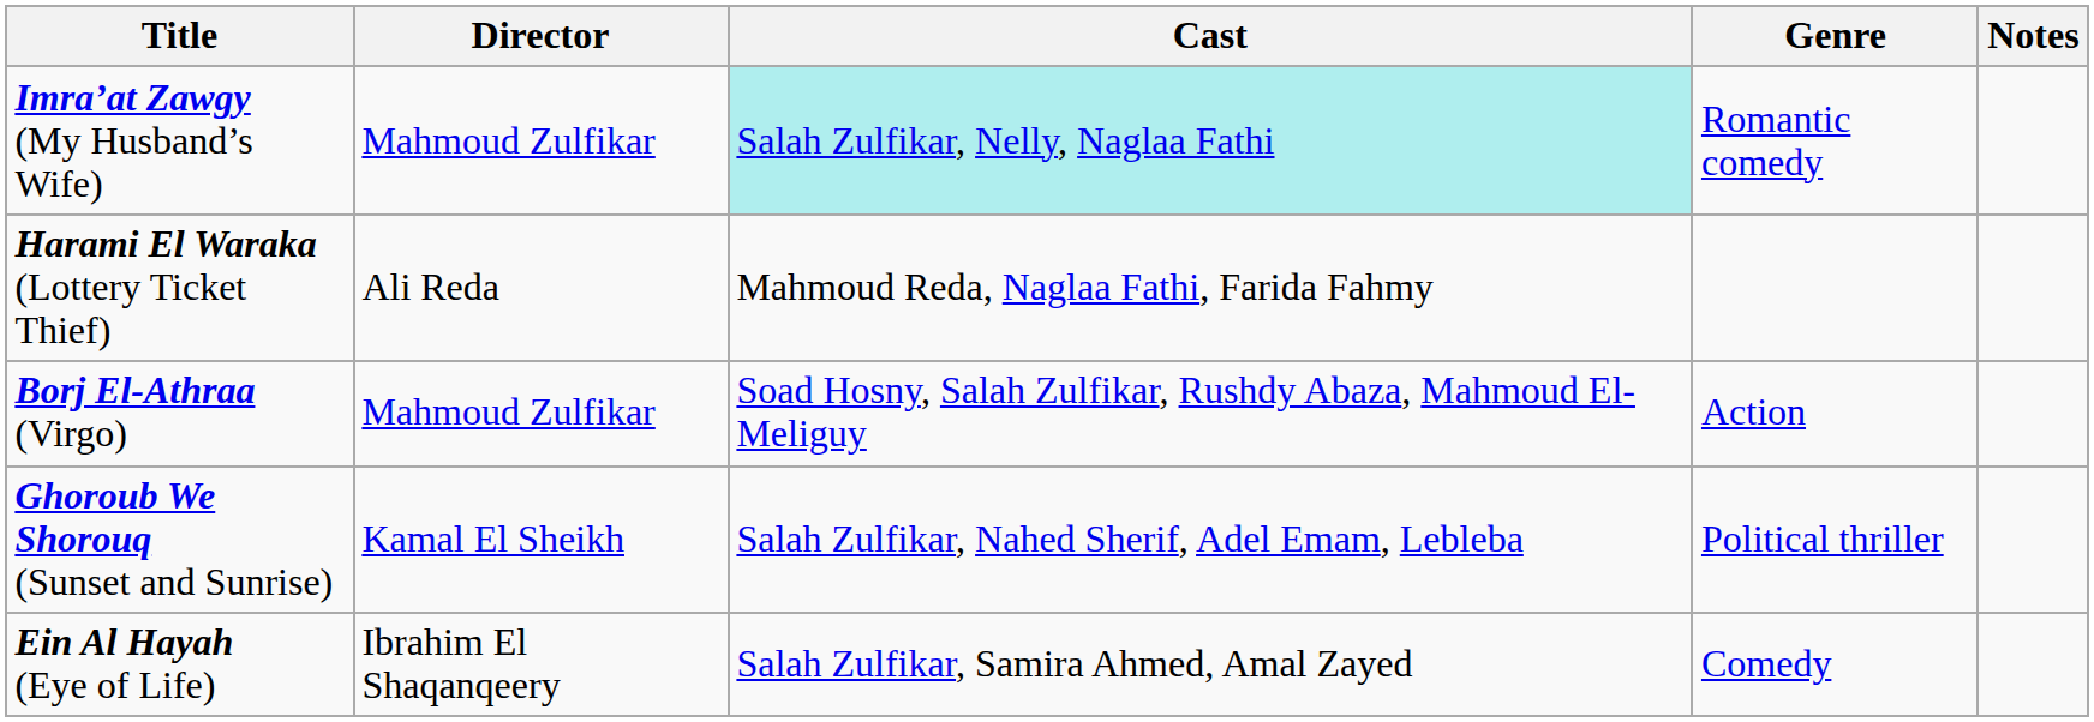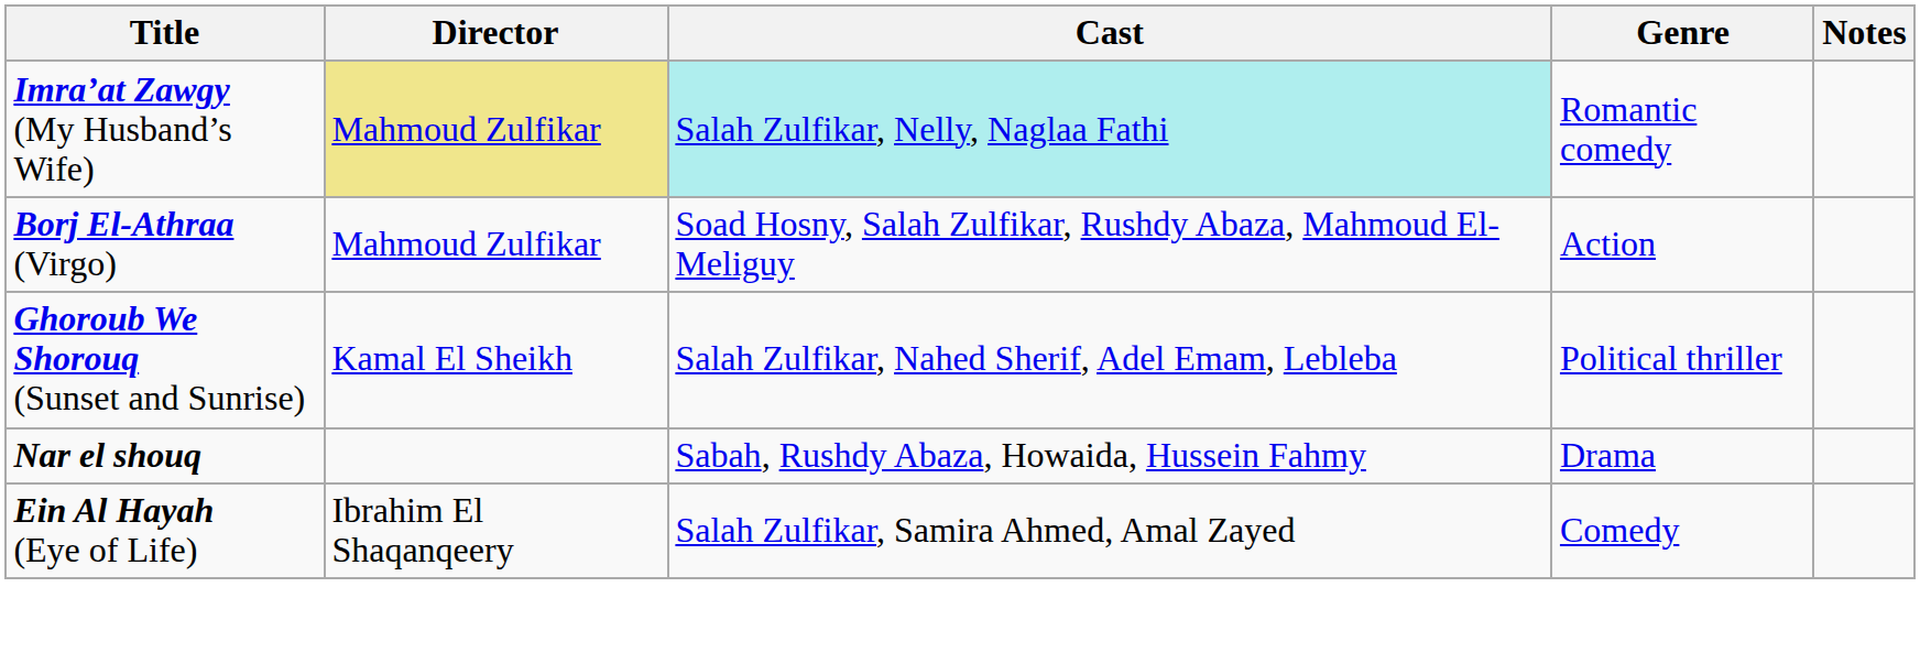Imra’at Zawgy (My Husband’s Wife) | Director: no background -> khaki background
- row: Harami El Waraka (Lottery Ticket Thief) | Ali Reda | Mahmoud Reda, Naglaa Fathi, Farida Fahmy
+ row: Nar el shouq | Sabah, Rushdy Abaza, Howaida, Hussein Fahmy | Drama
